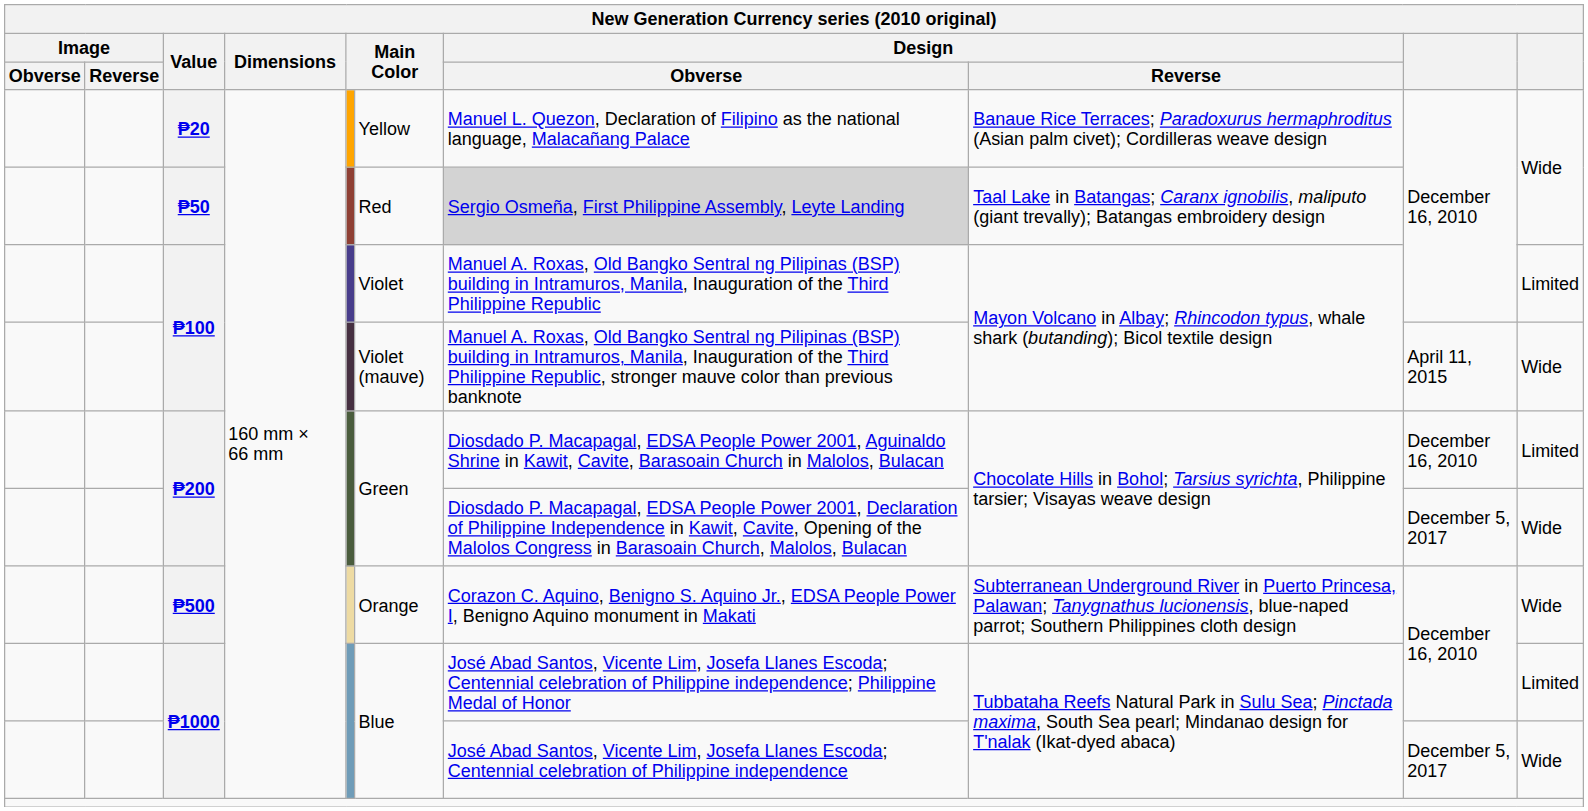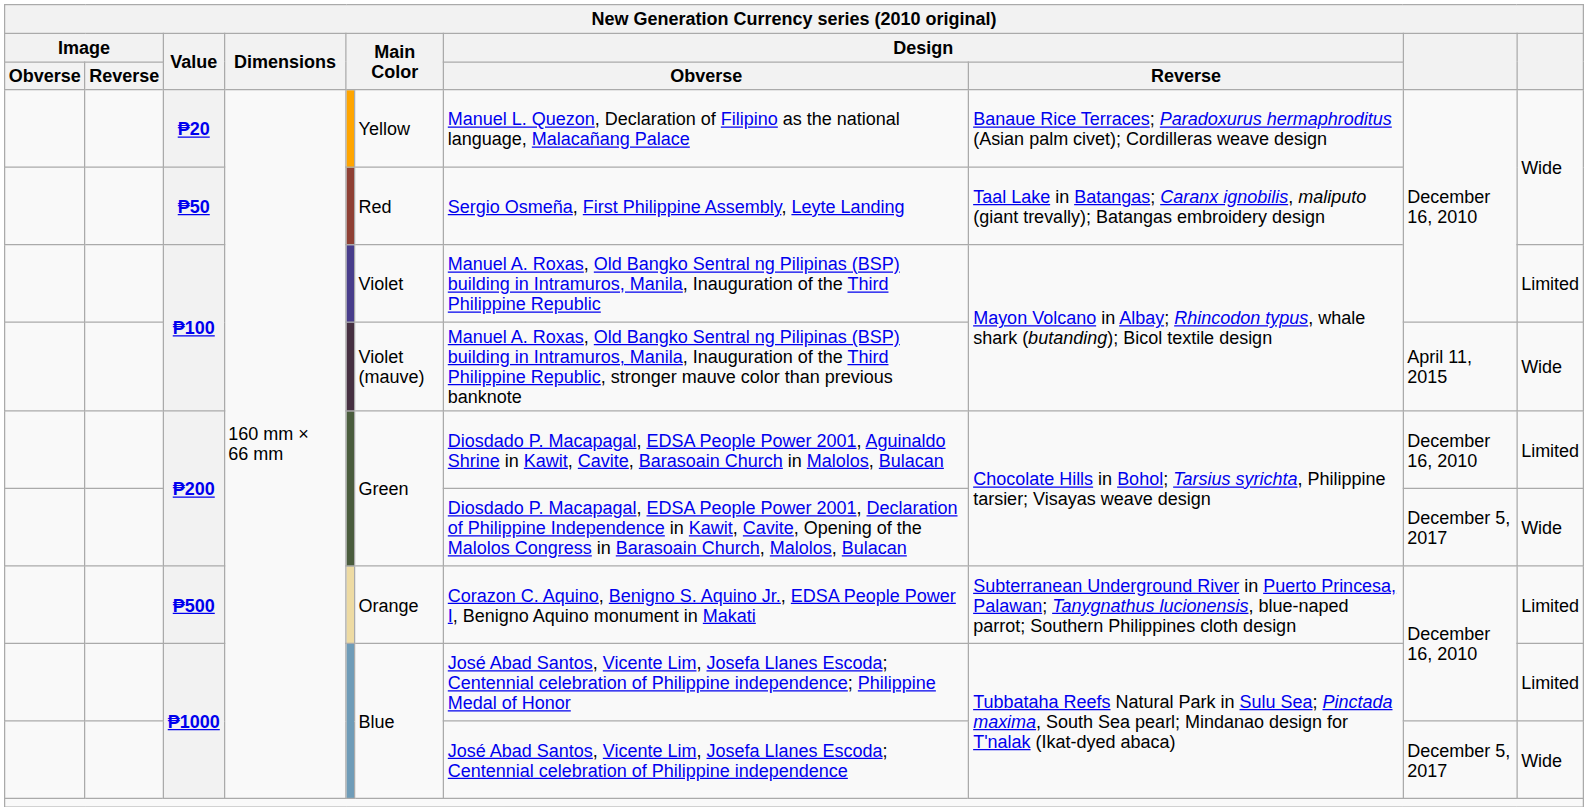₱50 | Design / Obverse: lightgrey background -> no background
₱500 | column 10: Wide -> Limited
